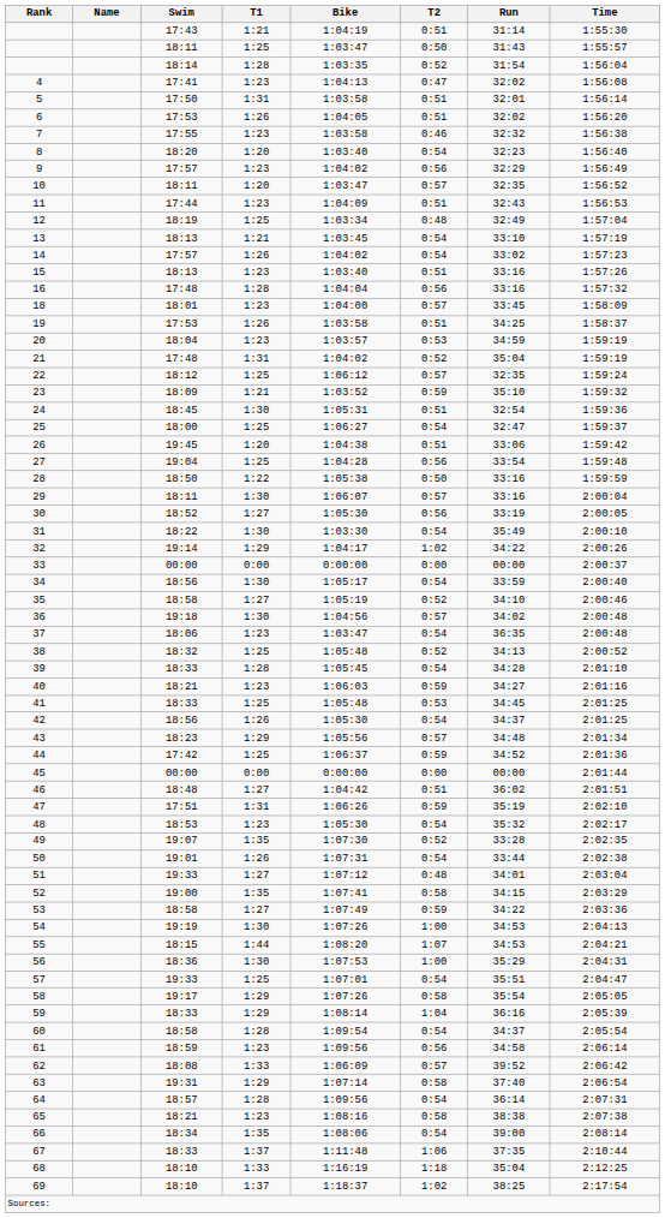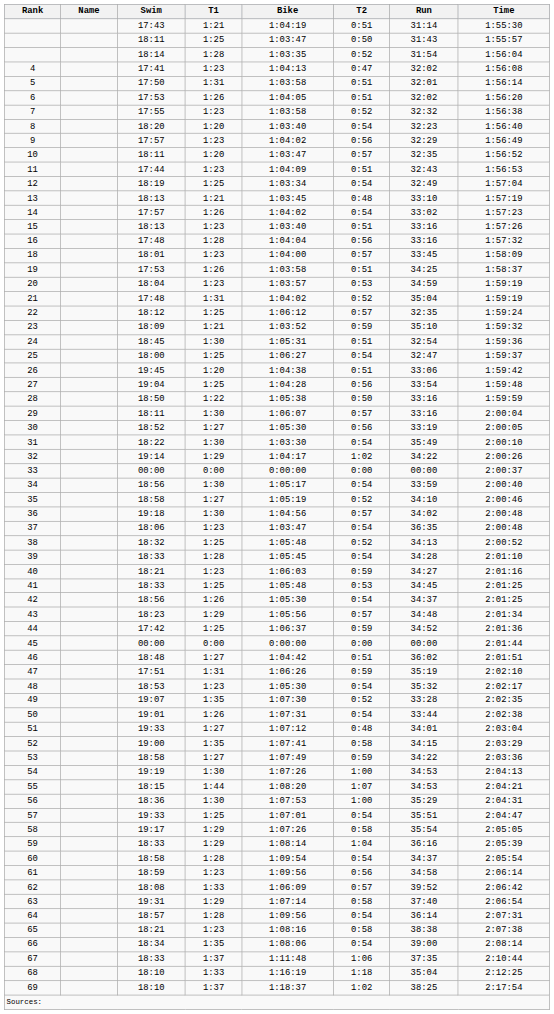7 | T2: 0:46 -> 0:52
12 | T2: 0:48 -> 0:54
13 | T2: 0:54 -> 0:48
